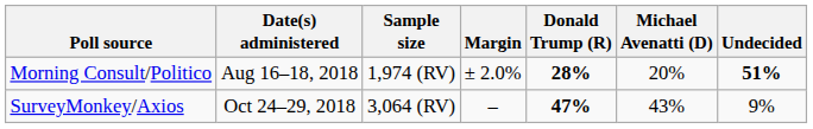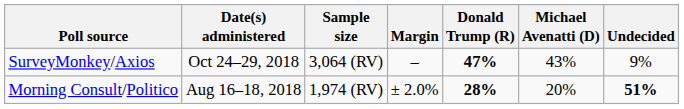rows swapped: SurveyMonkey/Axios <-> Morning Consult/Politico
